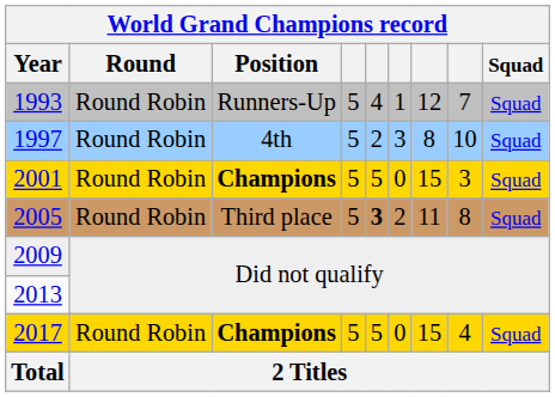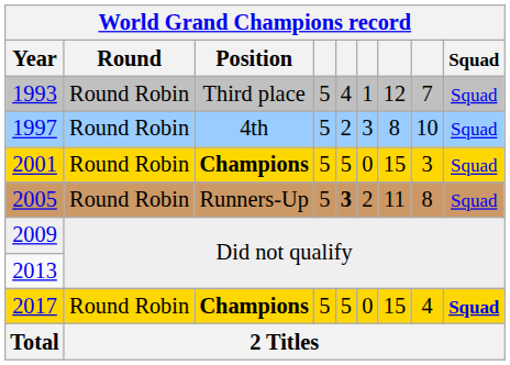1993 | World Grand Champions record / Position: Runners-Up -> Third place
2005 | World Grand Champions record / Position: Third place -> Runners-Up
2017 | World Grand Champions record / Squad: normal -> bold
